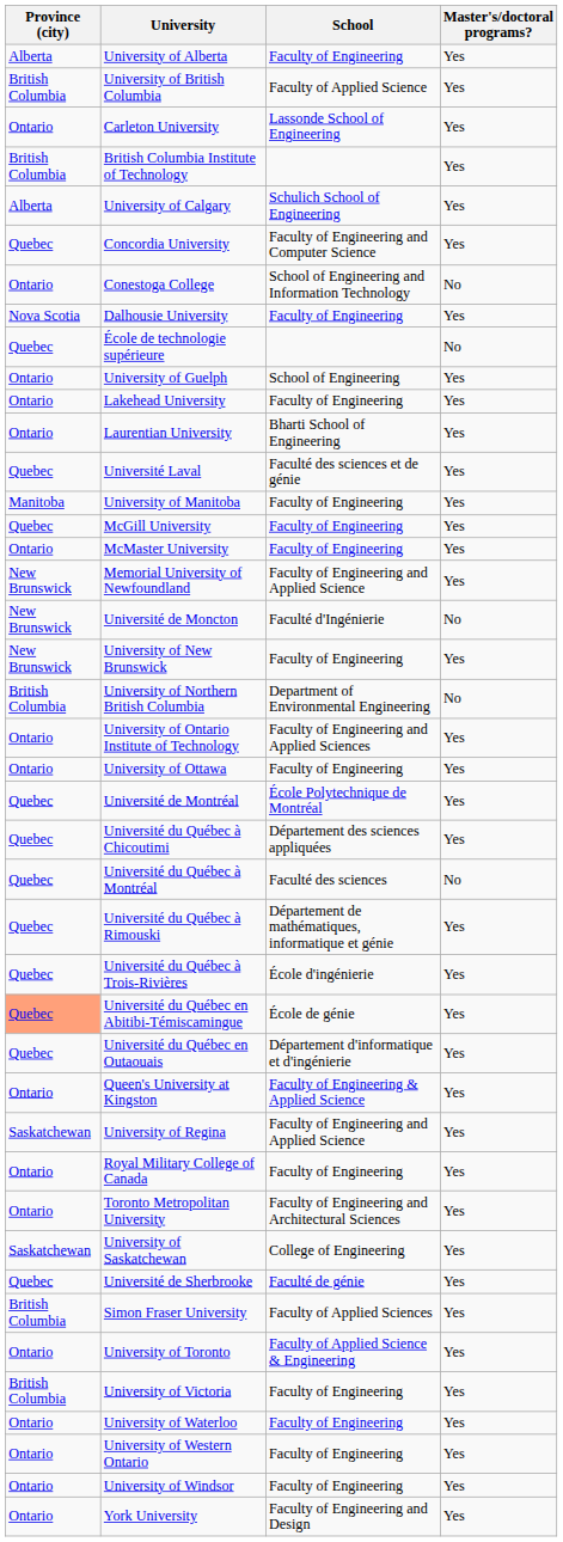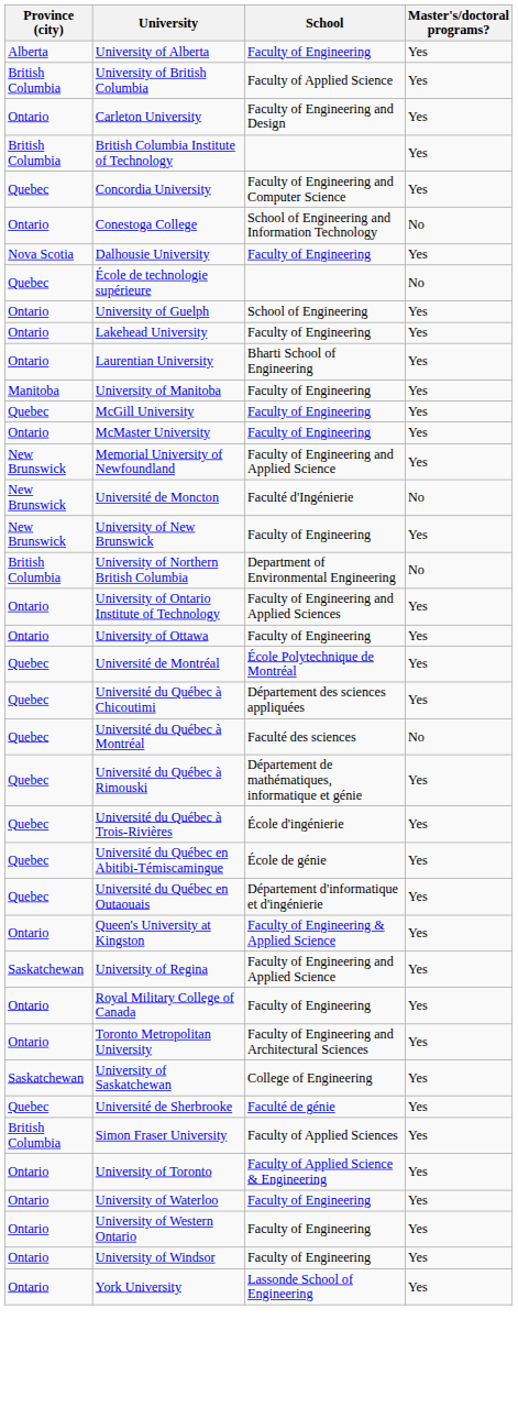Carleton University | School: Lassonde School of Engineering -> Faculty of Engineering and Design
- row: Alberta | University of Calgary | Schulich School of Engineering | Yes
- row: Quebec | Université Laval | Faculté des sciences et de génie | Yes
Université du Québec en Abitibi-Témiscamingue | Province (city): lightsalmon background -> no background
- row: British Columbia | University of Victoria | Faculty of Engineering | Yes
York University | School: Faculty of Engineering and Design -> Lassonde School of Engineering
